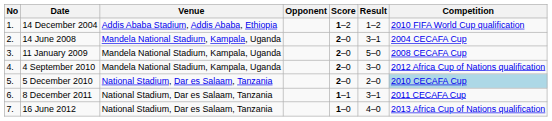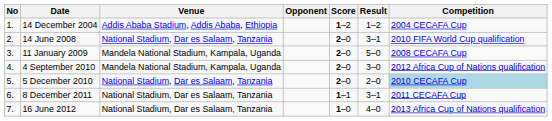14 December 2004 | Competition: 2010 FIFA World Cup qualification -> 2004 CECAFA Cup
14 June 2008 | Venue: Mandela National Stadium, Kampala, Uganda -> National Stadium, Dar es Salaam, Tanzania
14 June 2008 | Competition: 2004 CECAFA Cup -> 2010 FIFA World Cup qualification
